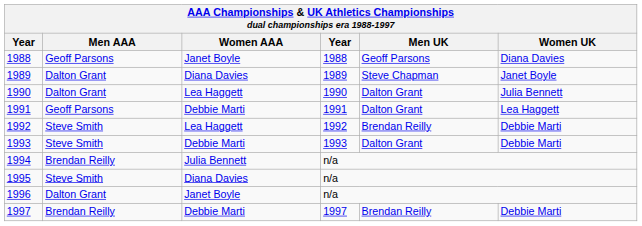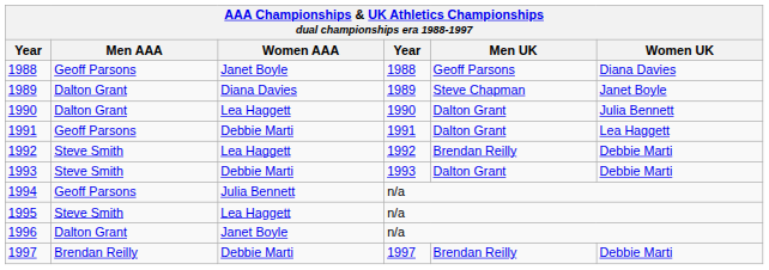1994 | Men AAA: Brendan Reilly -> Geoff Parsons
1995 | Women AAA: Diana Davies -> Lea Haggett
